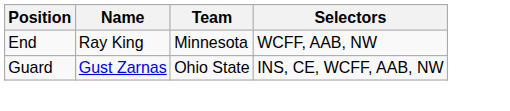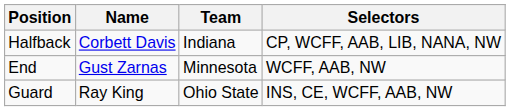+ row: Halfback | Corbett Davis | Indiana | CP, WCFF, AAB, LIB, NANA, NW
End | Name: Ray King -> Gust Zarnas
Guard | Name: Gust Zarnas -> Ray King
